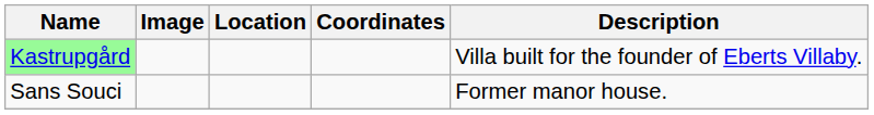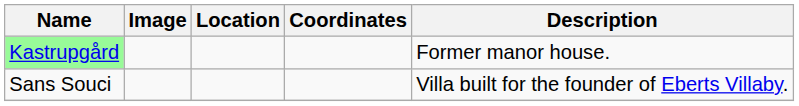Kastrupgård | Description: Villa built for the founder of Eberts Villaby. -> Former manor house.
Sans Souci | Description: Former manor house. -> Villa built for the founder of Eberts Villaby.
